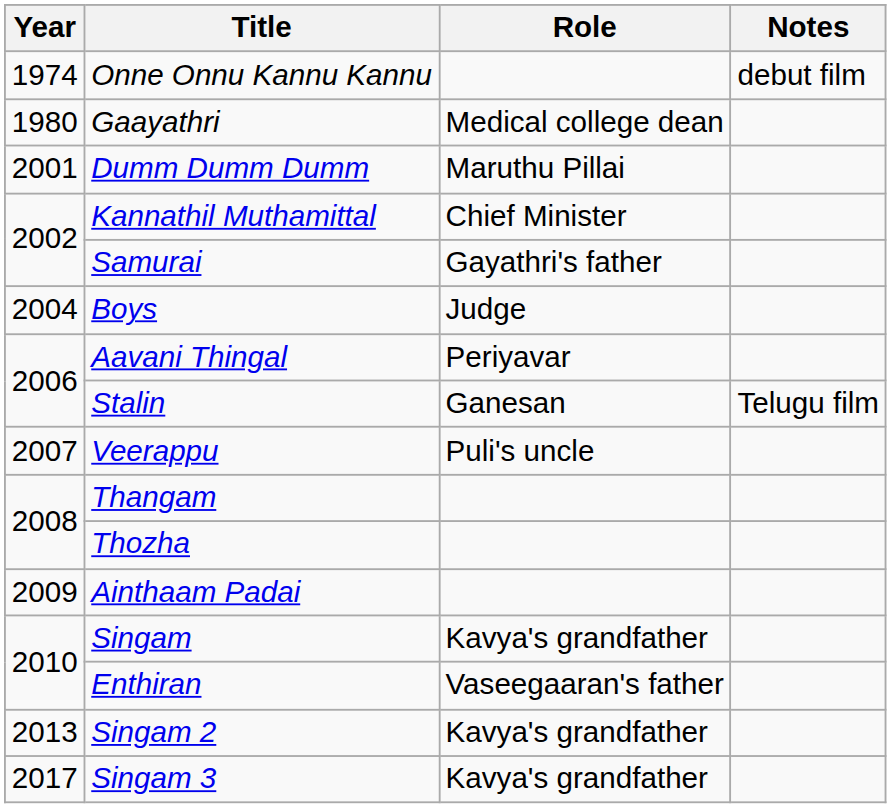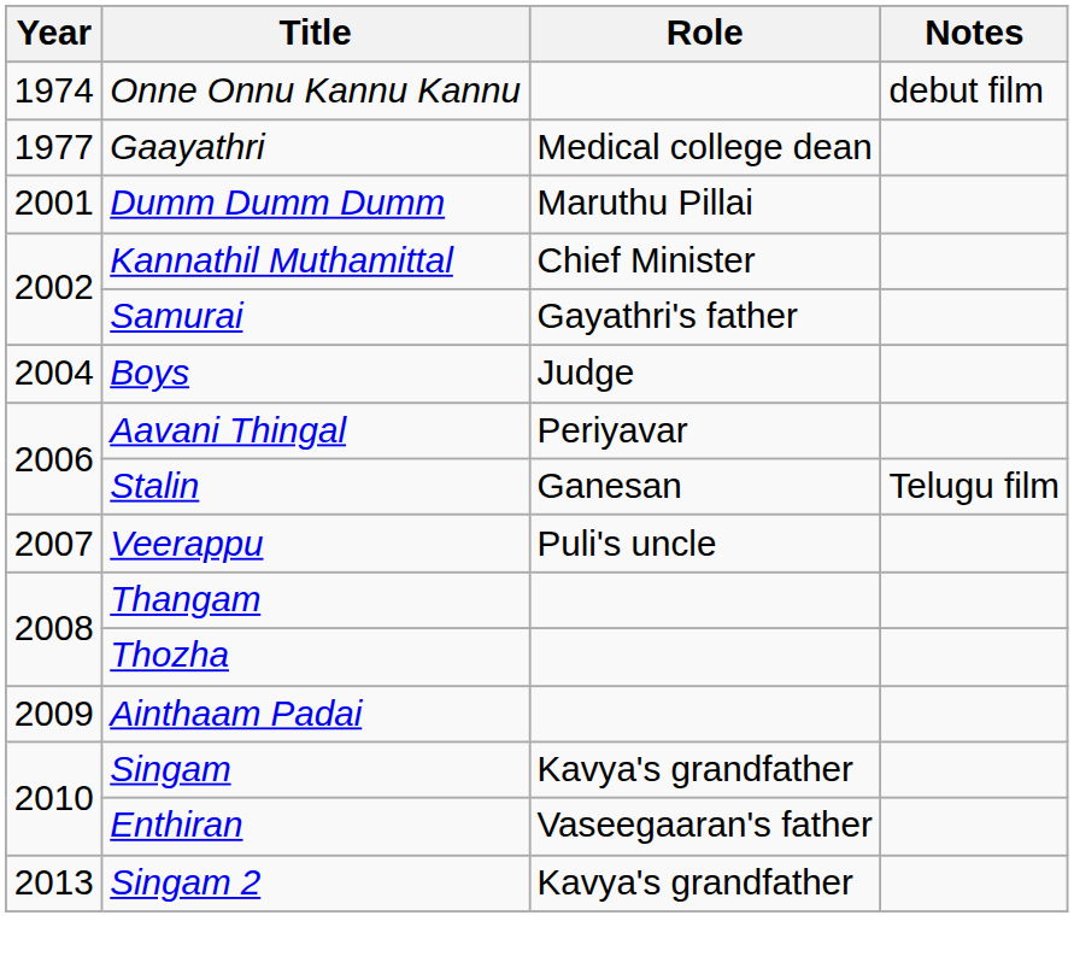Gaayathri | Year: 1980 -> 1977
- row: 2017 | Singam 3 | Kavya's grandfather
